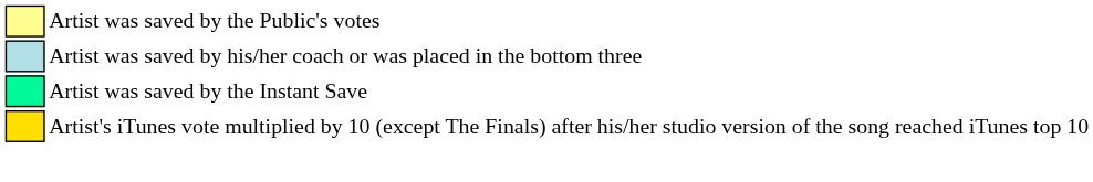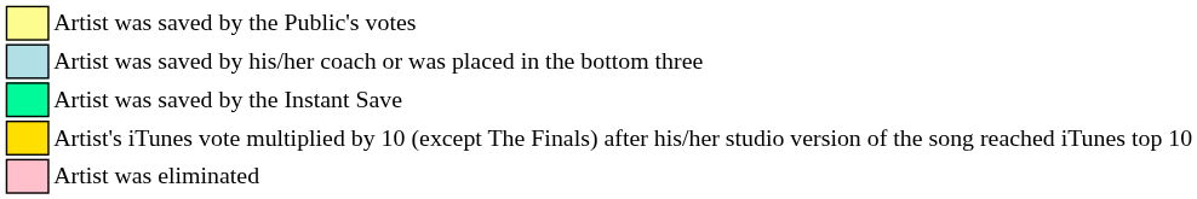+ row: Artist was eliminated
